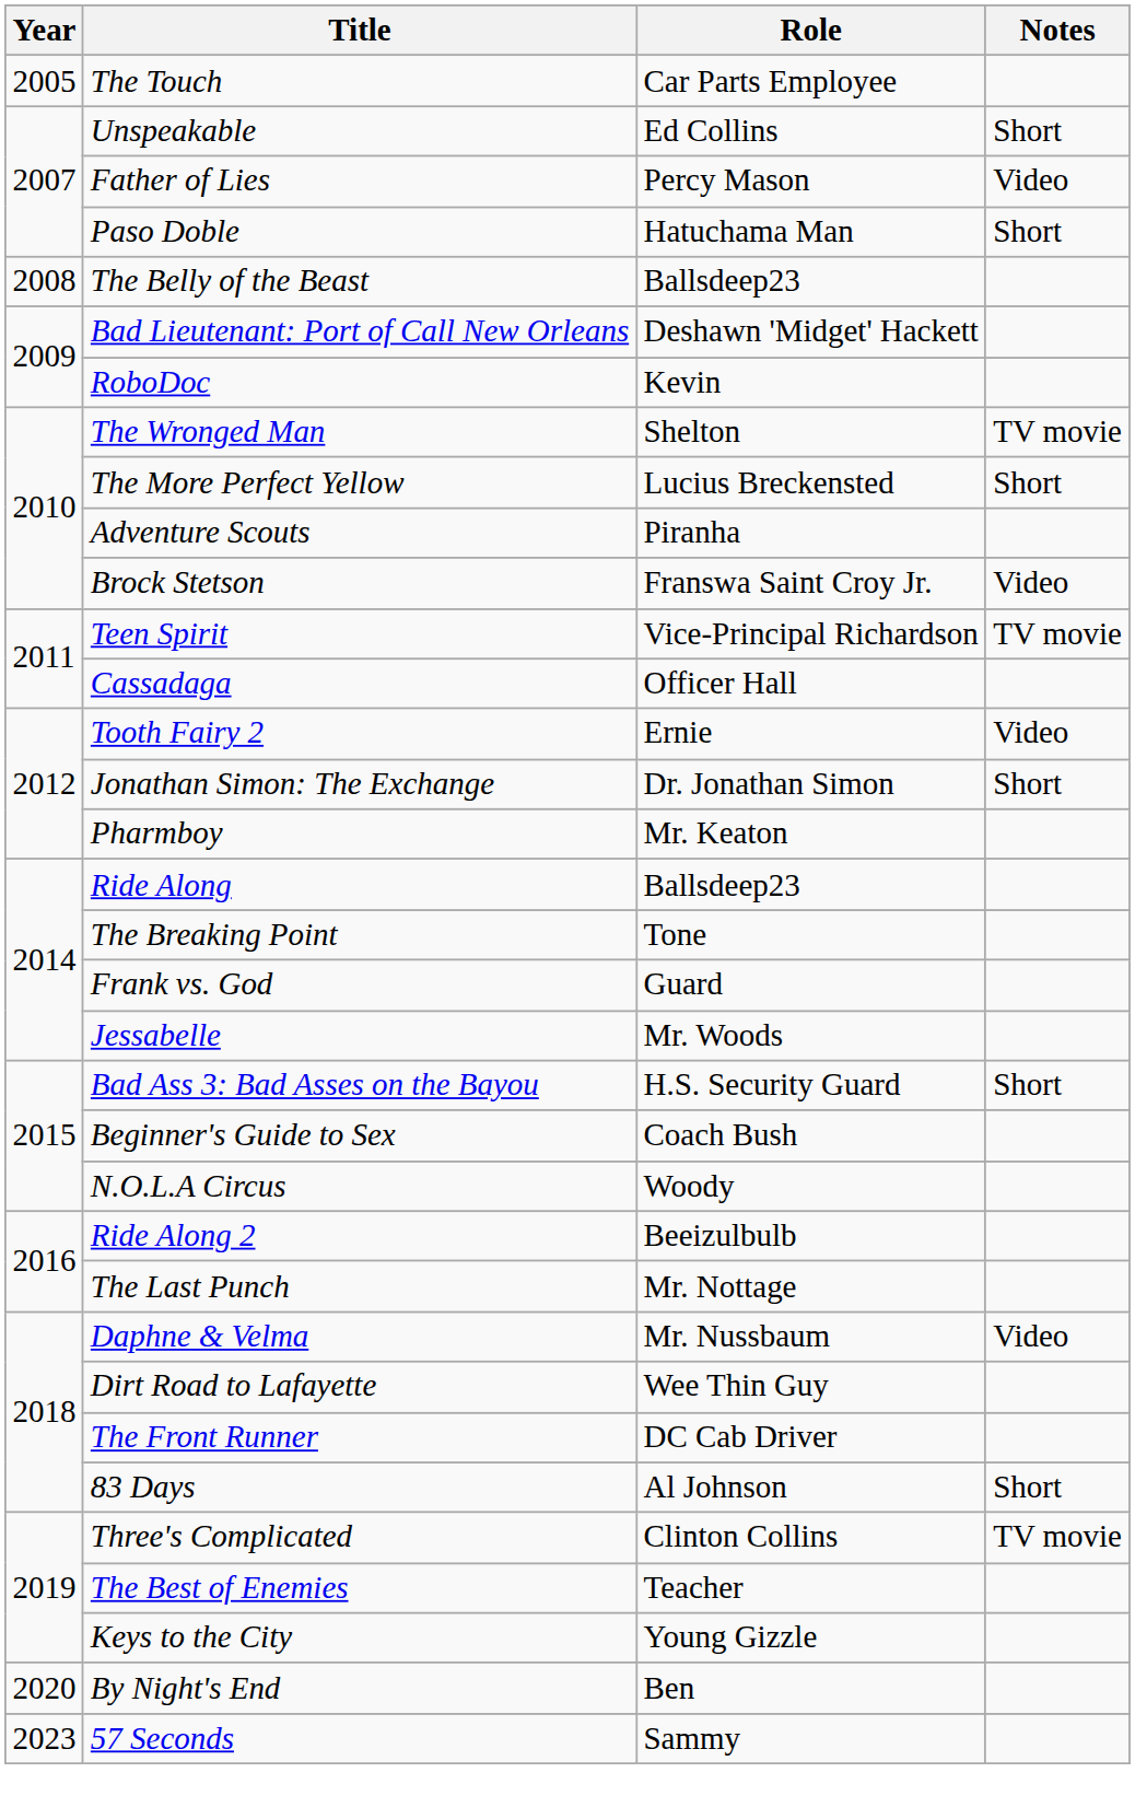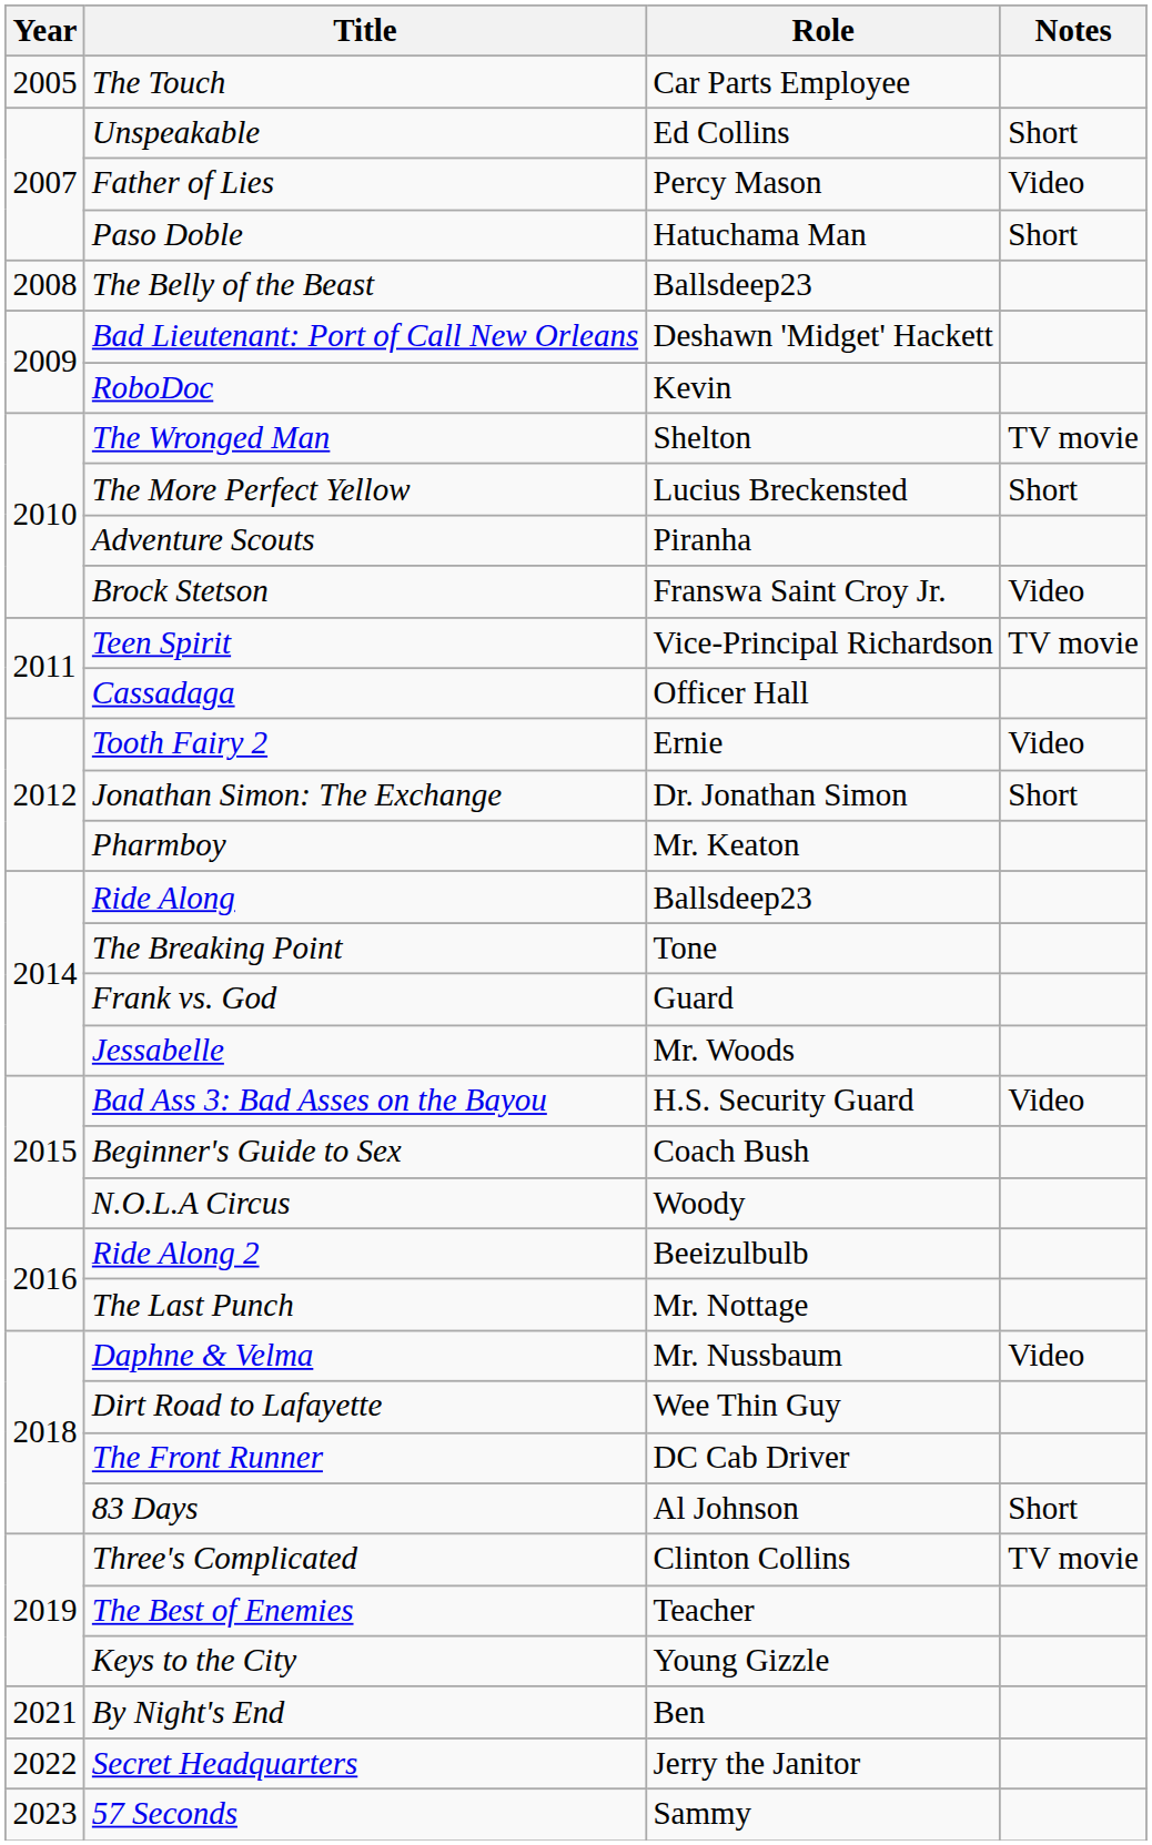Bad Ass 3: Bad Asses on the Bayou | Notes: Short -> Video
By Night's End | Year: 2020 -> 2021
+ row: 2022 | Secret Headquarters | Jerry the Janitor
